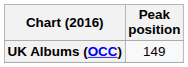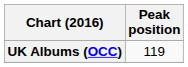UK Albums (OCC) | Peak position: 149 -> 119
